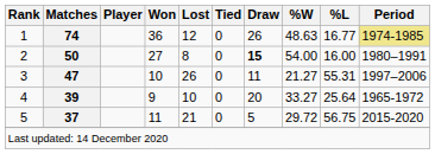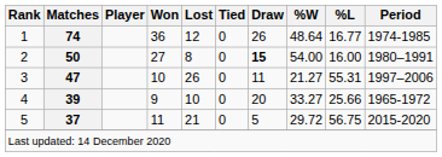1 | %W: 48.63 -> 48.64
1 | Period: khaki background -> no background
4 | %L: 25.64 -> 25.66
